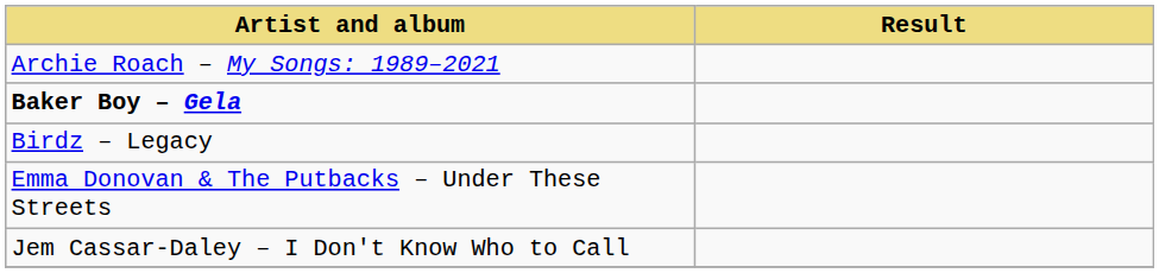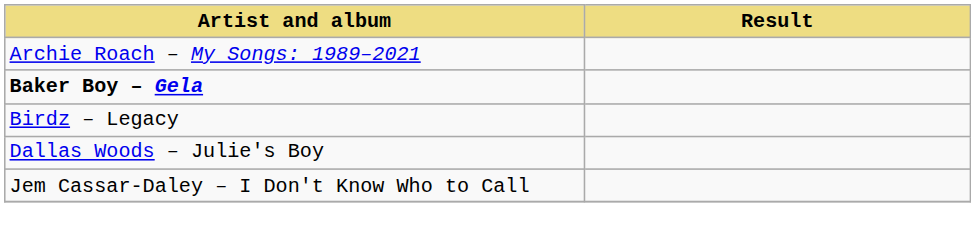+ row: Dallas Woods – Julie's Boy
- row: Emma Donovan & The Putbacks – Under These Streets
